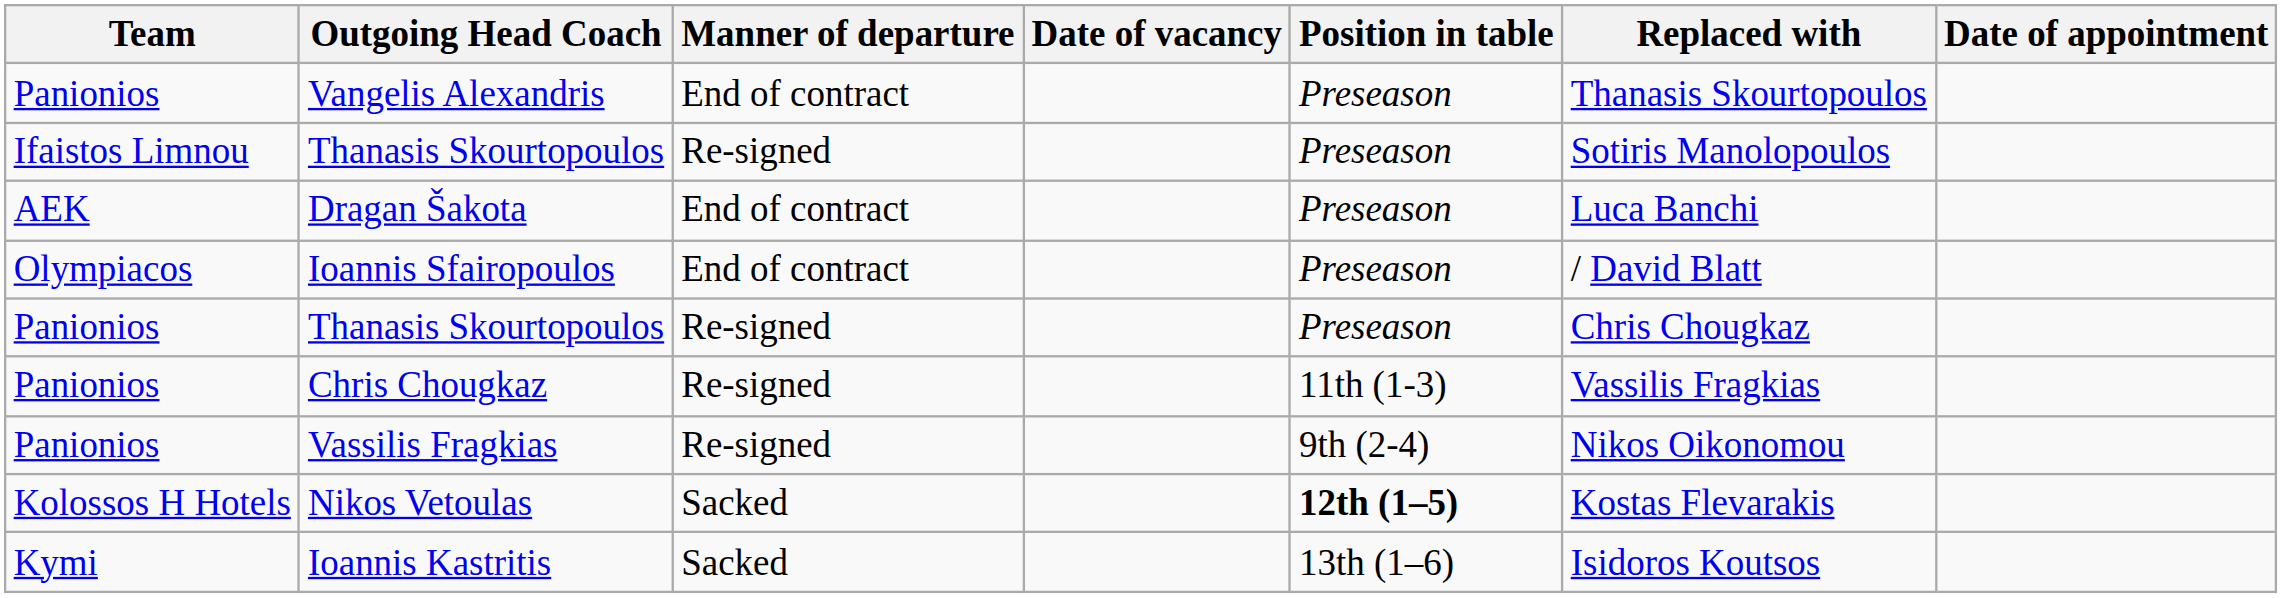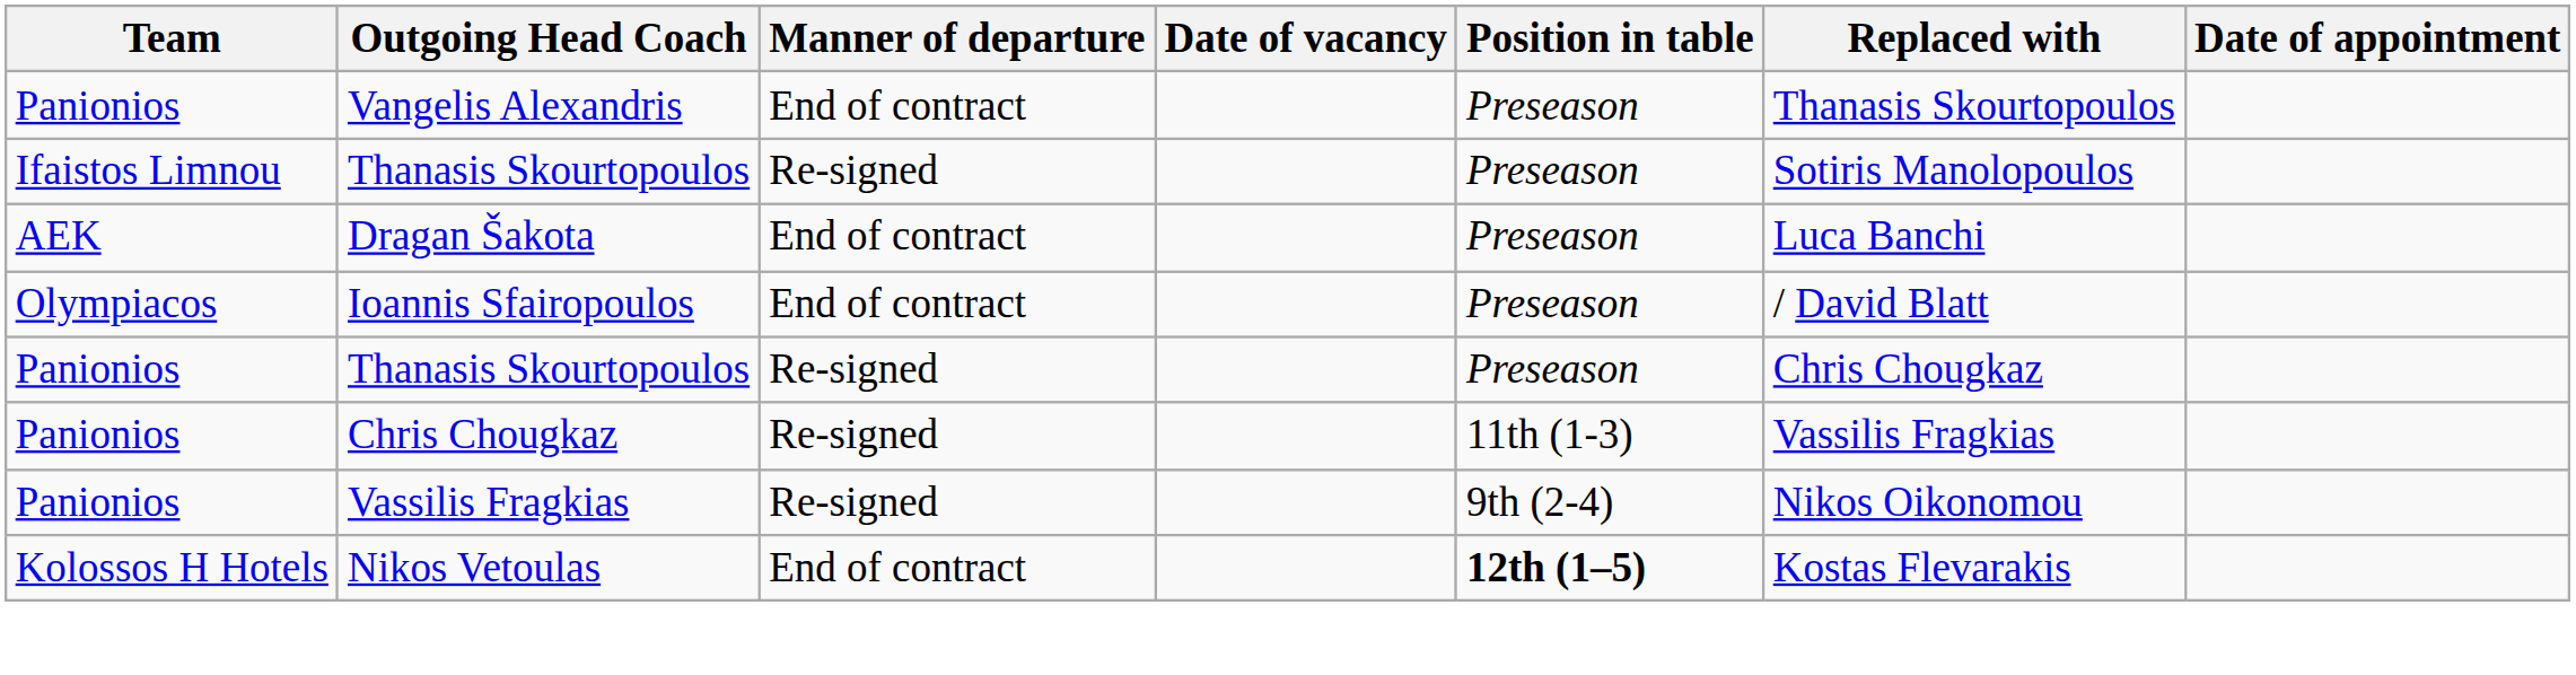Nikos Vetoulas | Manner of departure: Sacked -> End of contract
- row: Kymi | Ioannis Kastritis | Sacked | 13th (1–6) | Isidoros Koutsos
